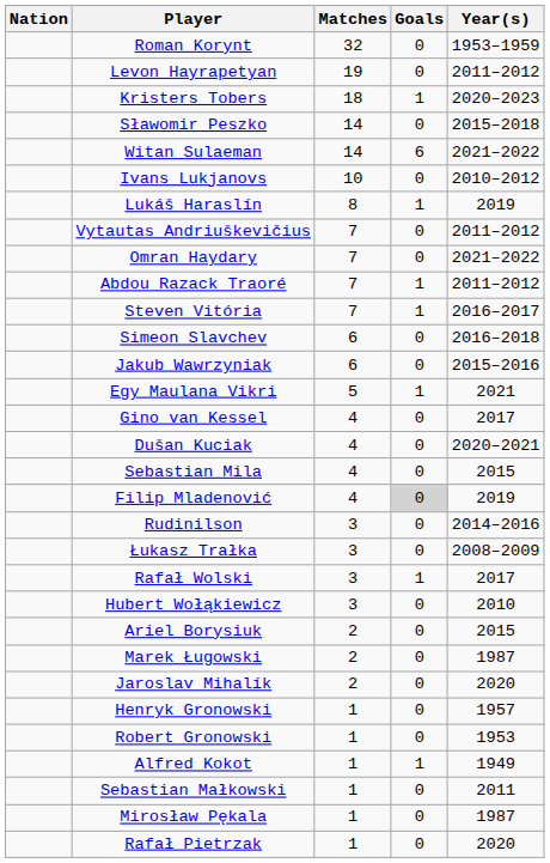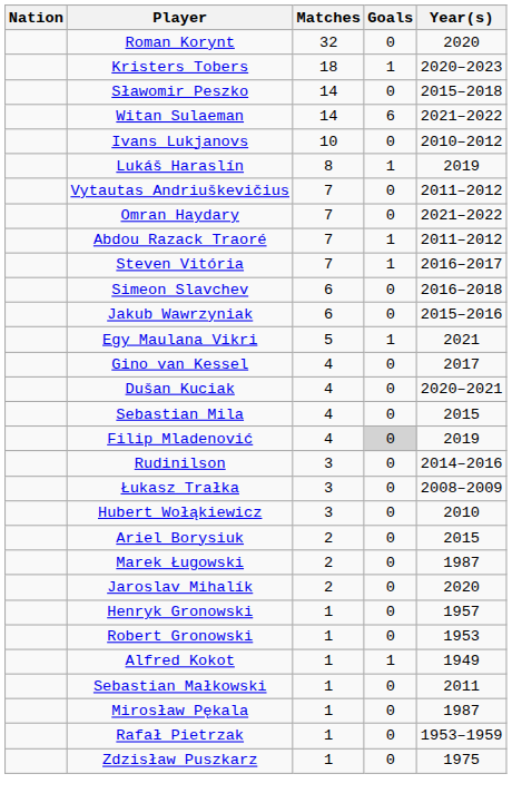Roman Korynt | Year(s): 1953–1959 -> 2020
- row: Levon Hayrapetyan | 19 | 0 | 2011–2012
- row: Rafał Wolski | 3 | 1 | 2017
Rafał Pietrzak | Year(s): 2020 -> 1953–1959
+ row: Zdzisław Puszkarz | 1 | 0 | 1975
